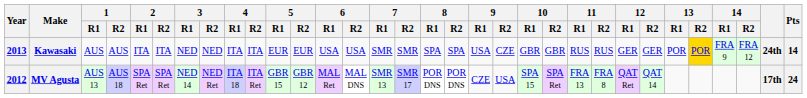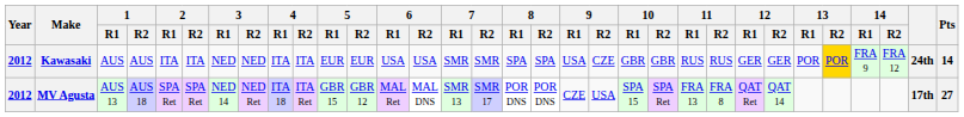Kawasaki | Year: 2013 -> 2012
MV Agusta | Pts: 24 -> 27
